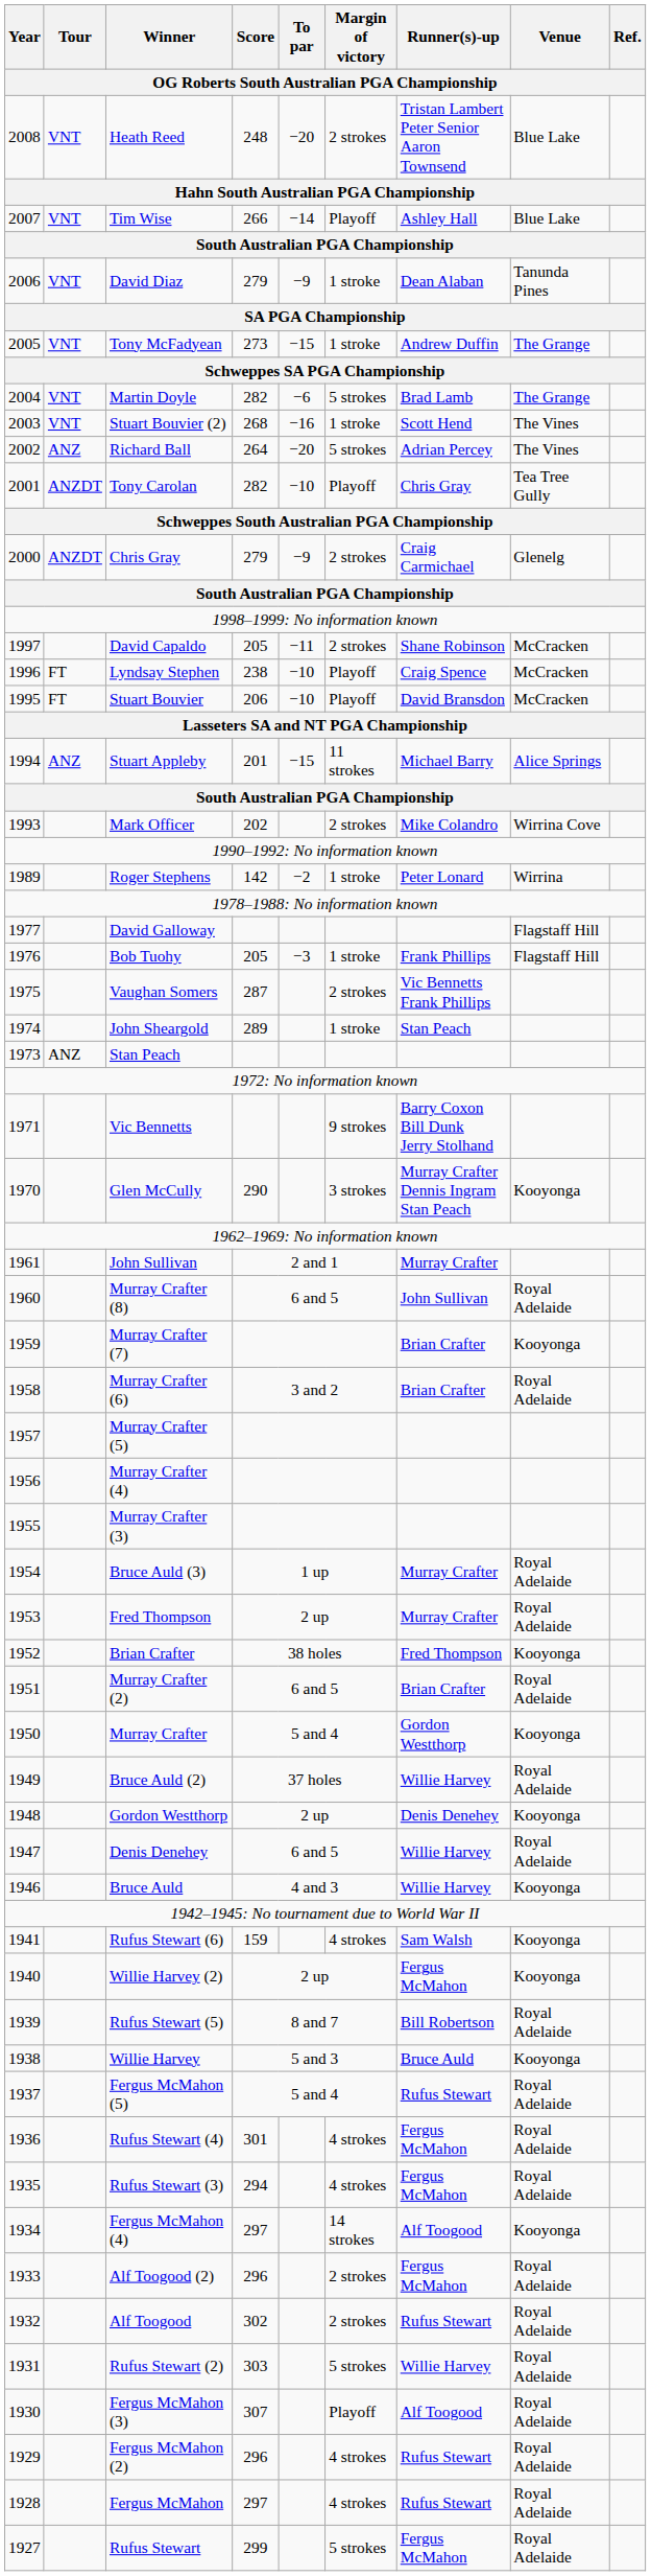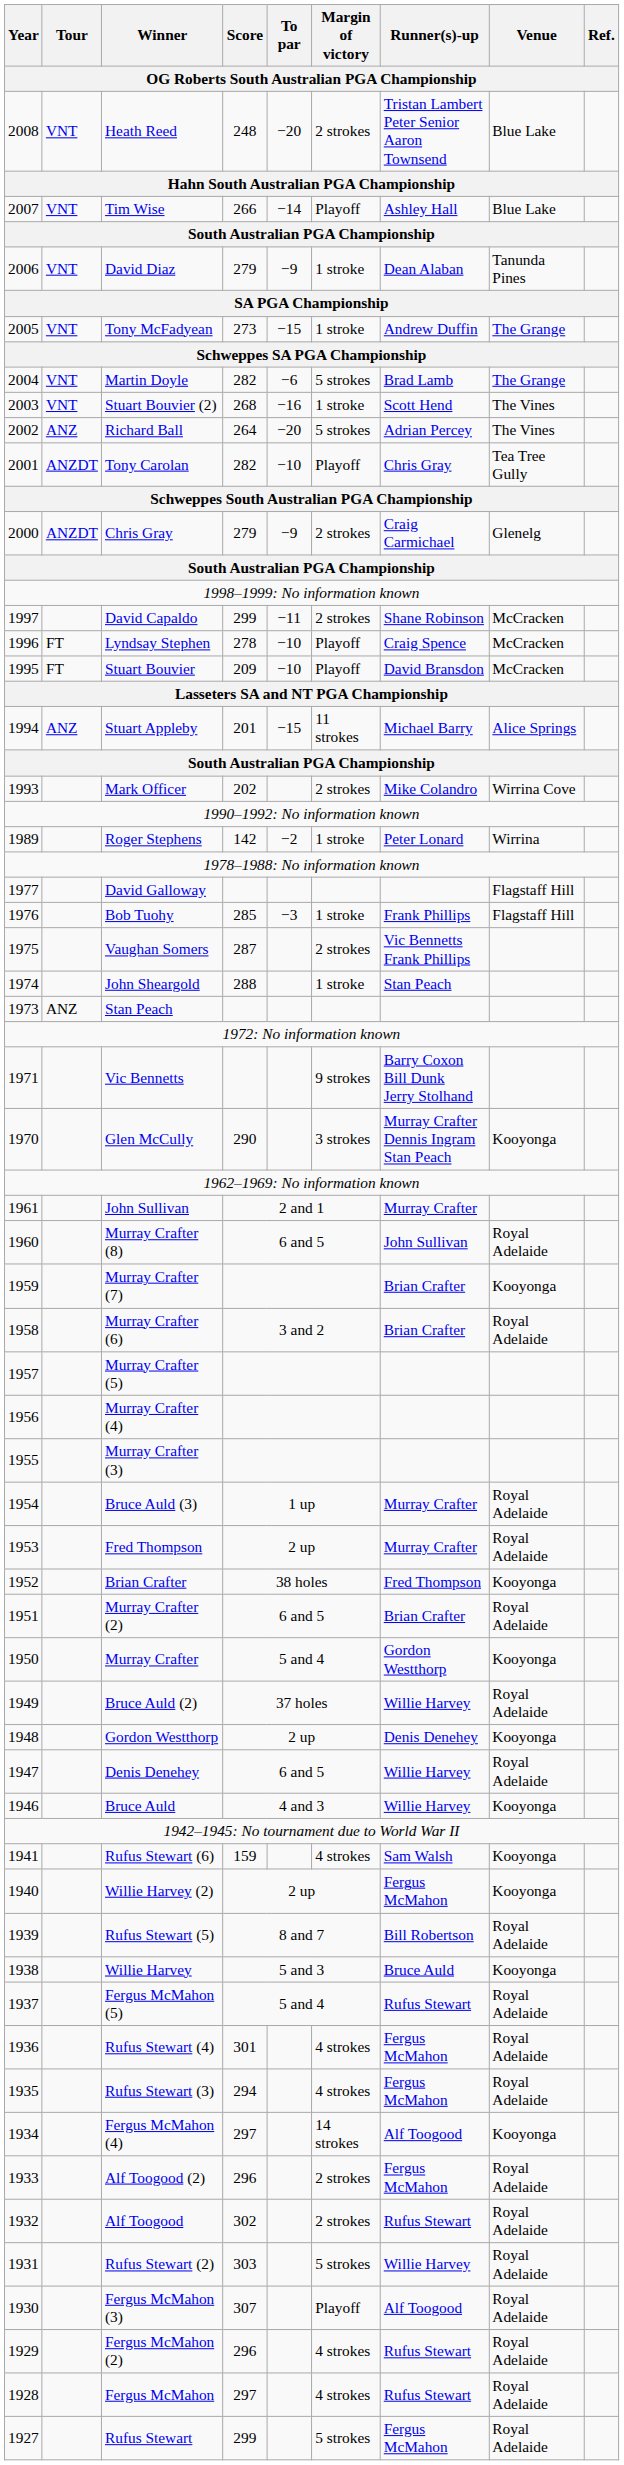David Capaldo | Score: 205 -> 299
Lyndsay Stephen | Score: 238 -> 278
Stuart Bouvier | Score: 206 -> 209
Bob Tuohy | Score: 205 -> 285
John Sheargold | Score: 289 -> 288
